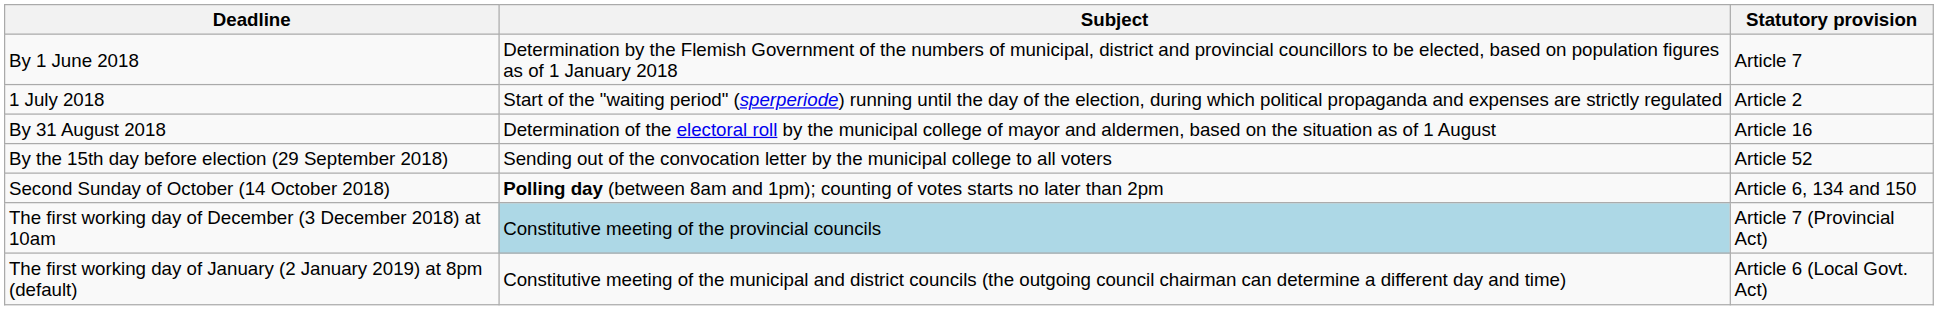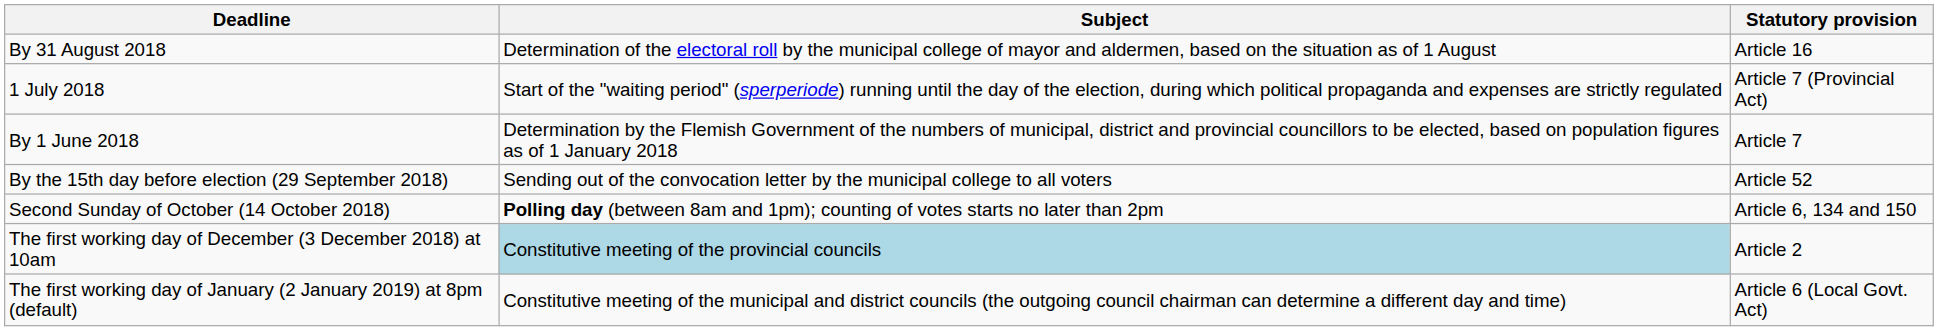rows swapped: By 1 June 2018 <-> By 31 August 2018
1 July 2018 | Statutory provision: Article 2 -> Article 7 (Provincial Act)
The first working day of December (3 December 2018) at 10am | Statutory provision: Article 7 (Provincial Act) -> Article 2
